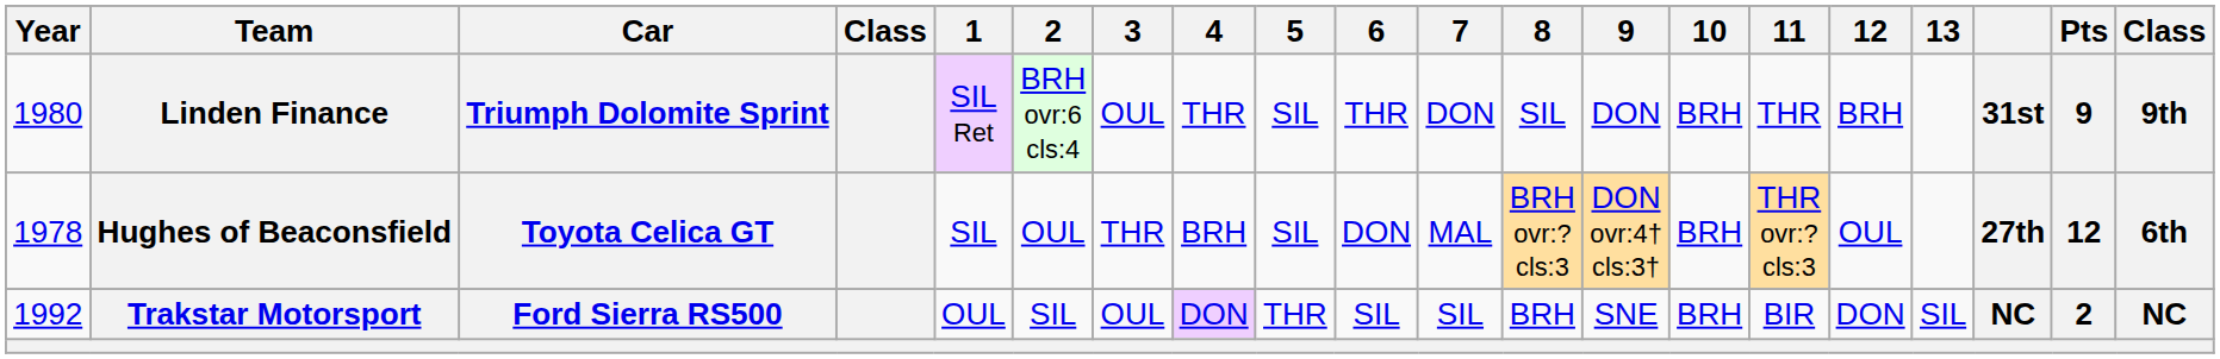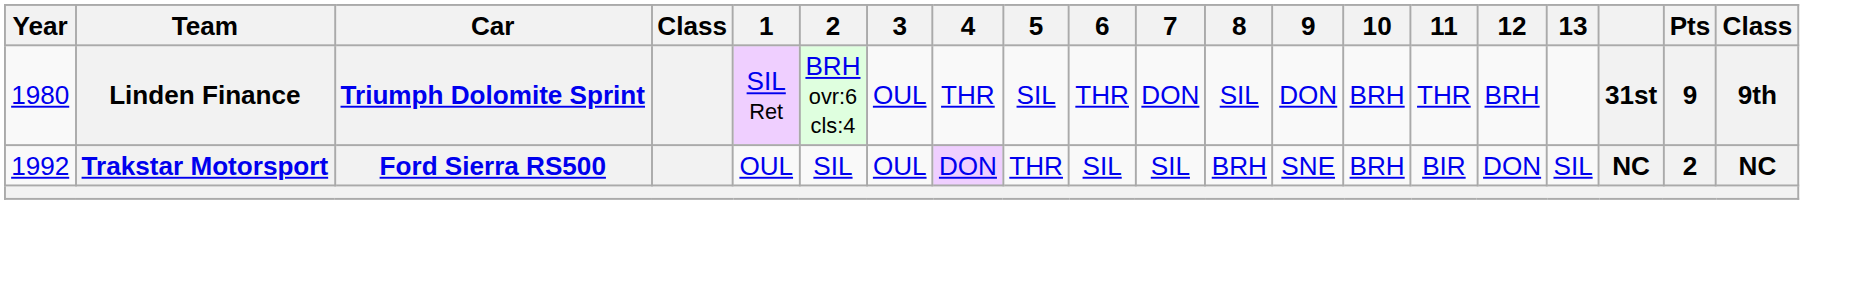- row: 1978 | Hughes of Beaconsfield | Toyota Celica GT | SIL | OUL | THR | BRH | SIL | DON | MAL | BRH ovr:? cls:3 | DON ovr:4† cls:3† | BRH | THR ovr:? cls:3 | OUL | 27th | 12 | 6th
